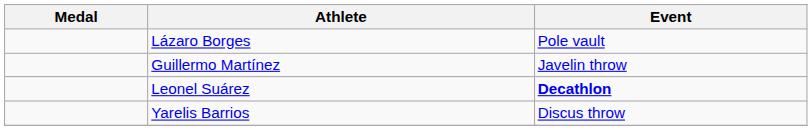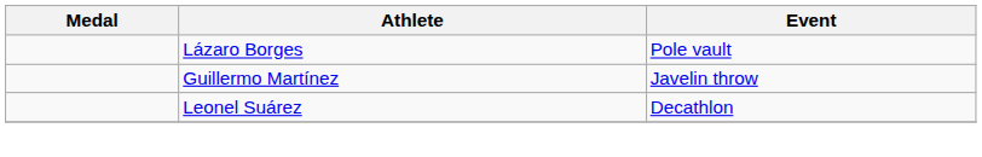Leonel Suárez | Event: bold -> normal
- row: Yarelis Barrios | Discus throw
